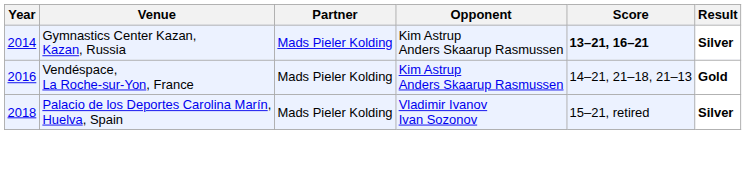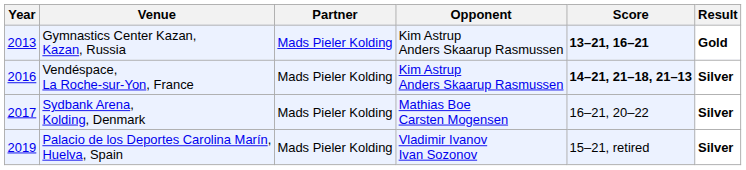Gymnastics Center Kazan, Kazan, Russia | Year: 2014 -> 2013
Gymnastics Center Kazan, Kazan, Russia | Result: Silver -> Gold
Vendéspace, La Roche-sur-Yon, France | Score: normal -> bold
Vendéspace, La Roche-sur-Yon, France | Result: Gold -> Silver
+ row: 2017 | Sydbank Arena, Kolding, Denmark | Mads Pieler Kolding | Mathias Boe Carsten Mogensen | 16–21, 20–22 | Silver
Palacio de los Deportes Carolina Marín, Huelva, Spain | Year: 2018 -> 2019
